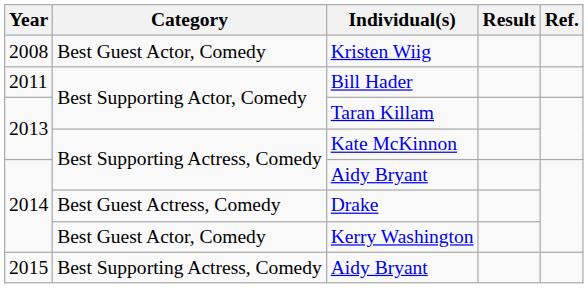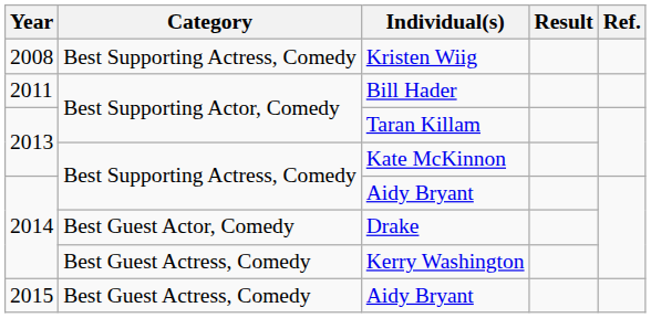Kristen Wiig | Category: Best Guest Actor, Comedy -> Best Supporting Actress, Comedy
Drake | Category: Best Guest Actress, Comedy -> Best Guest Actor, Comedy
Kerry Washington | Category: Best Guest Actor, Comedy -> Best Guest Actress, Comedy
2015 / Aidy Bryant | Category: Best Supporting Actress, Comedy -> Best Guest Actress, Comedy
